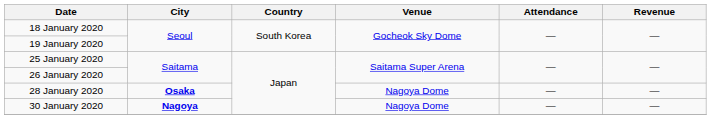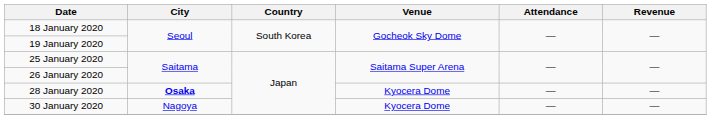28 January 2020 | Venue: Nagoya Dome -> Kyocera Dome
30 January 2020 | City: bold -> normal
30 January 2020 | Venue: Nagoya Dome -> Kyocera Dome
